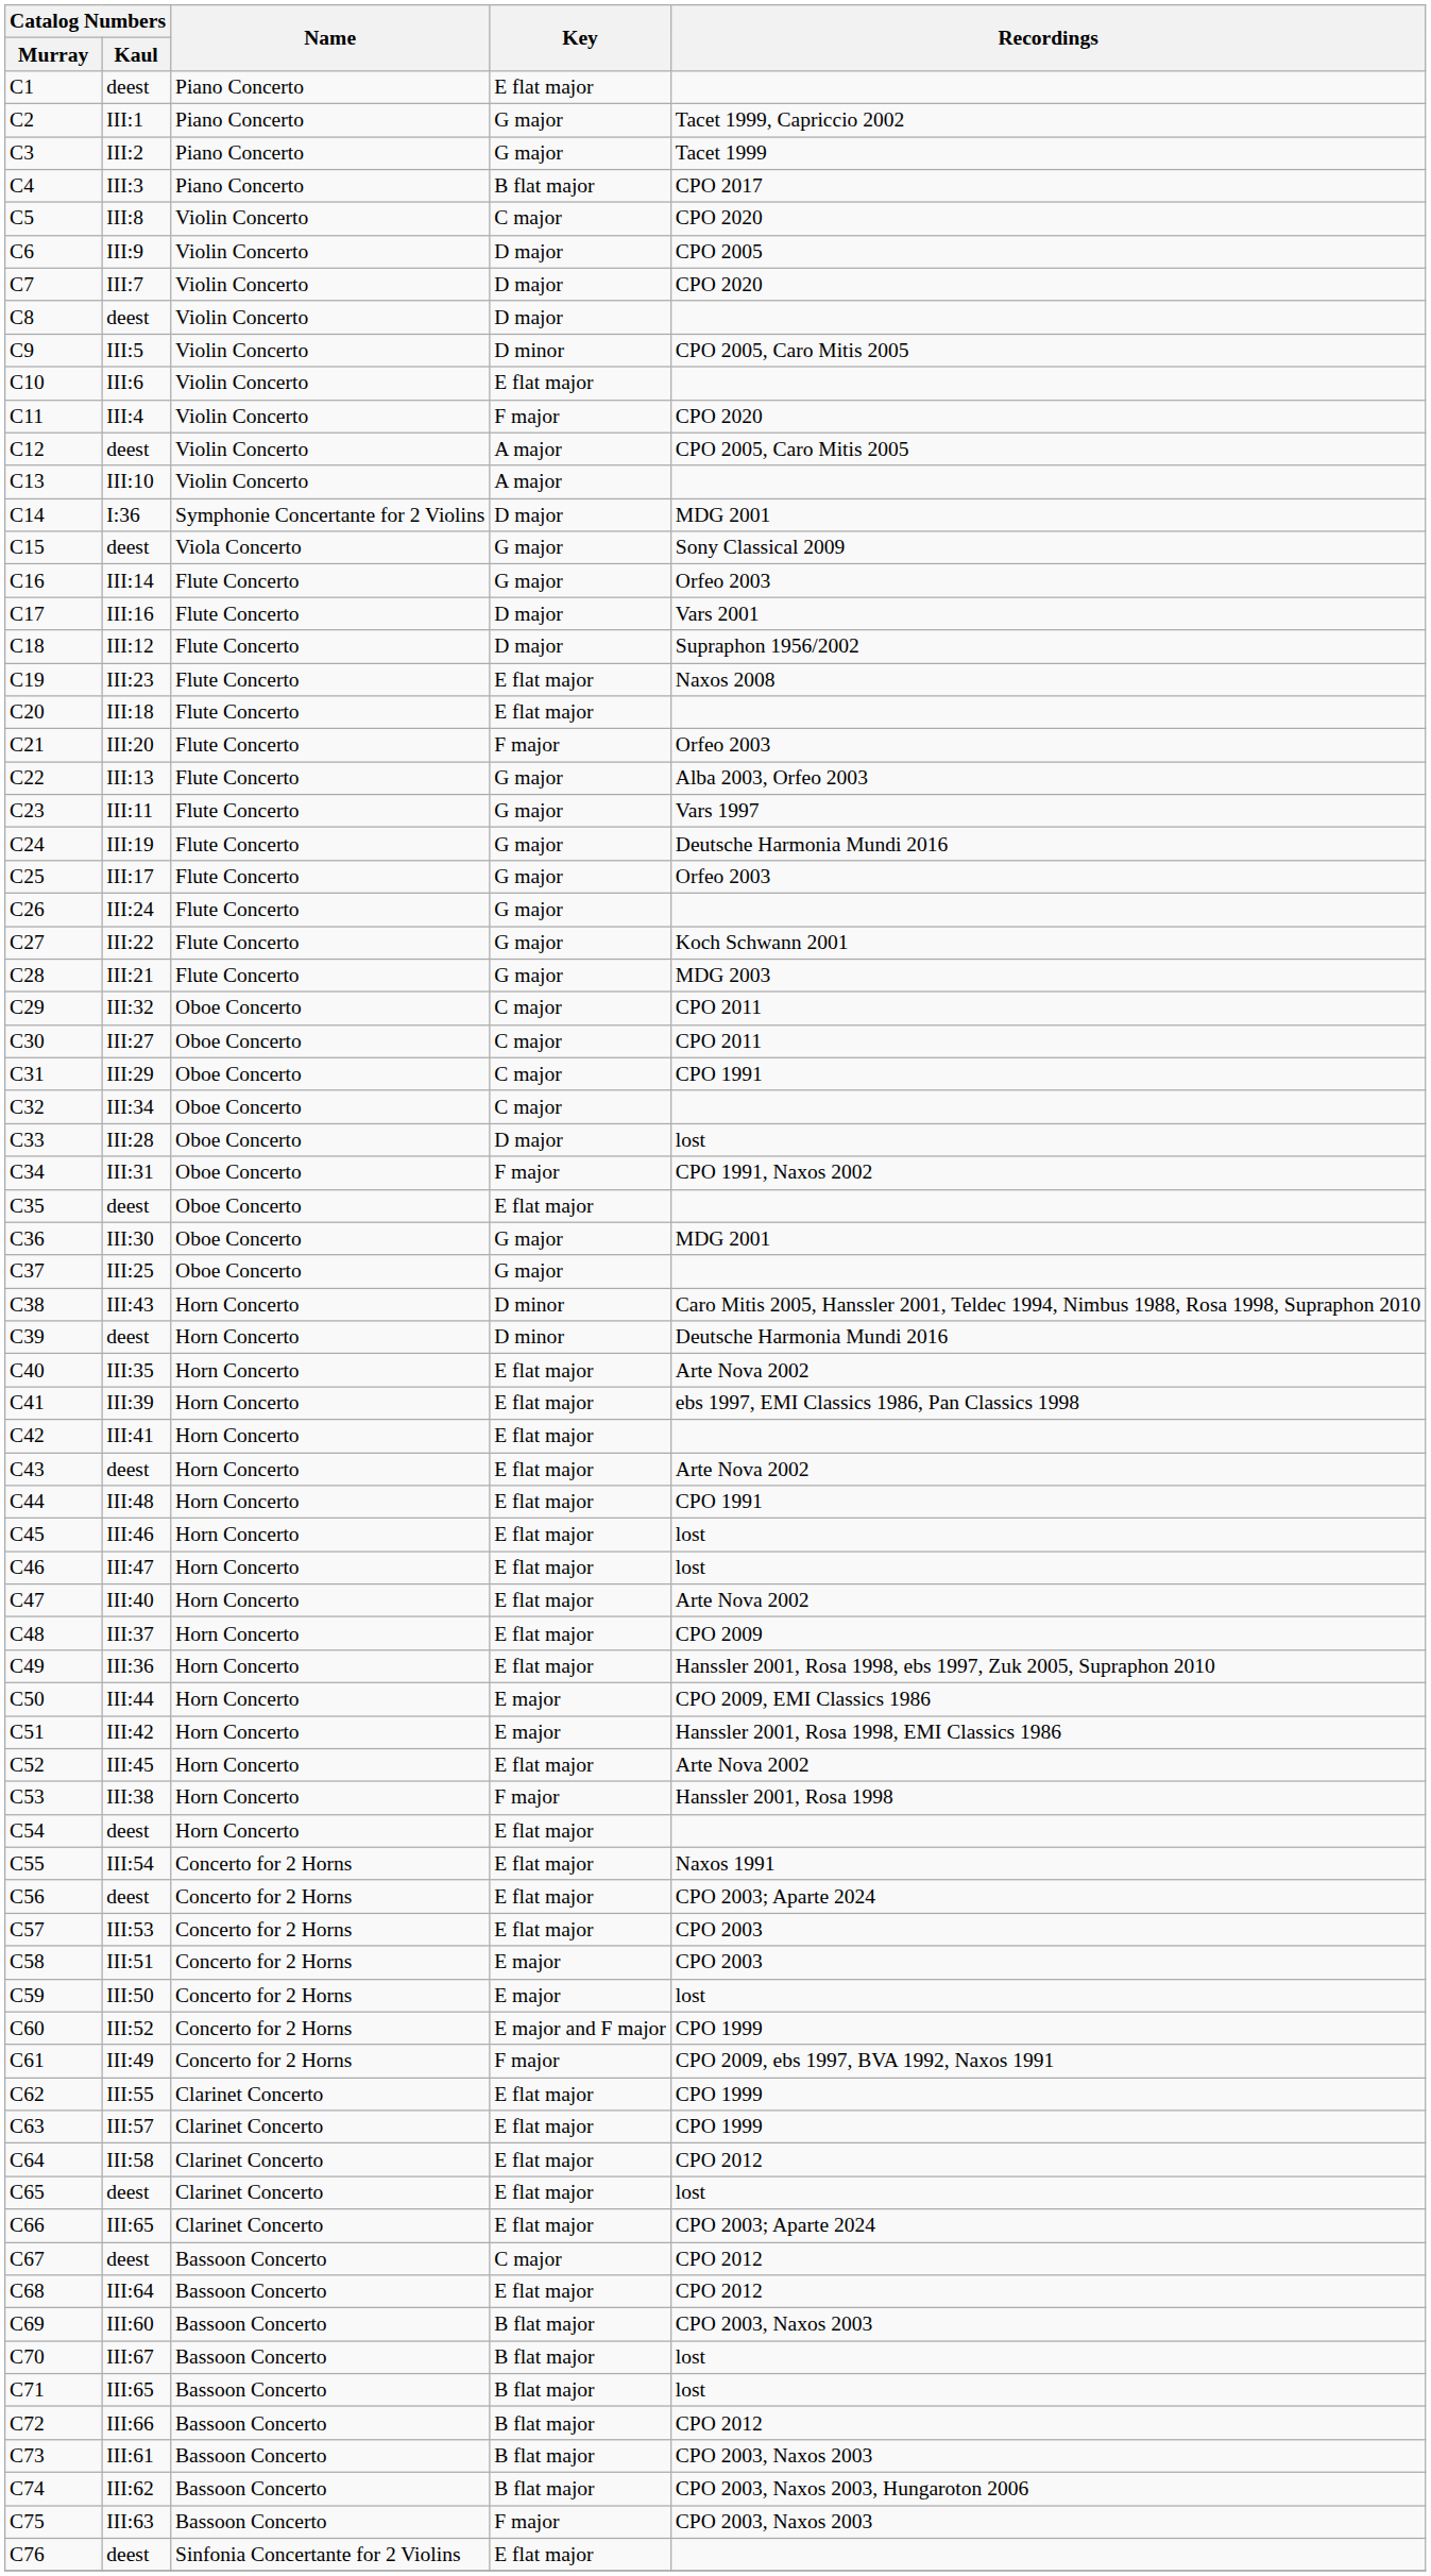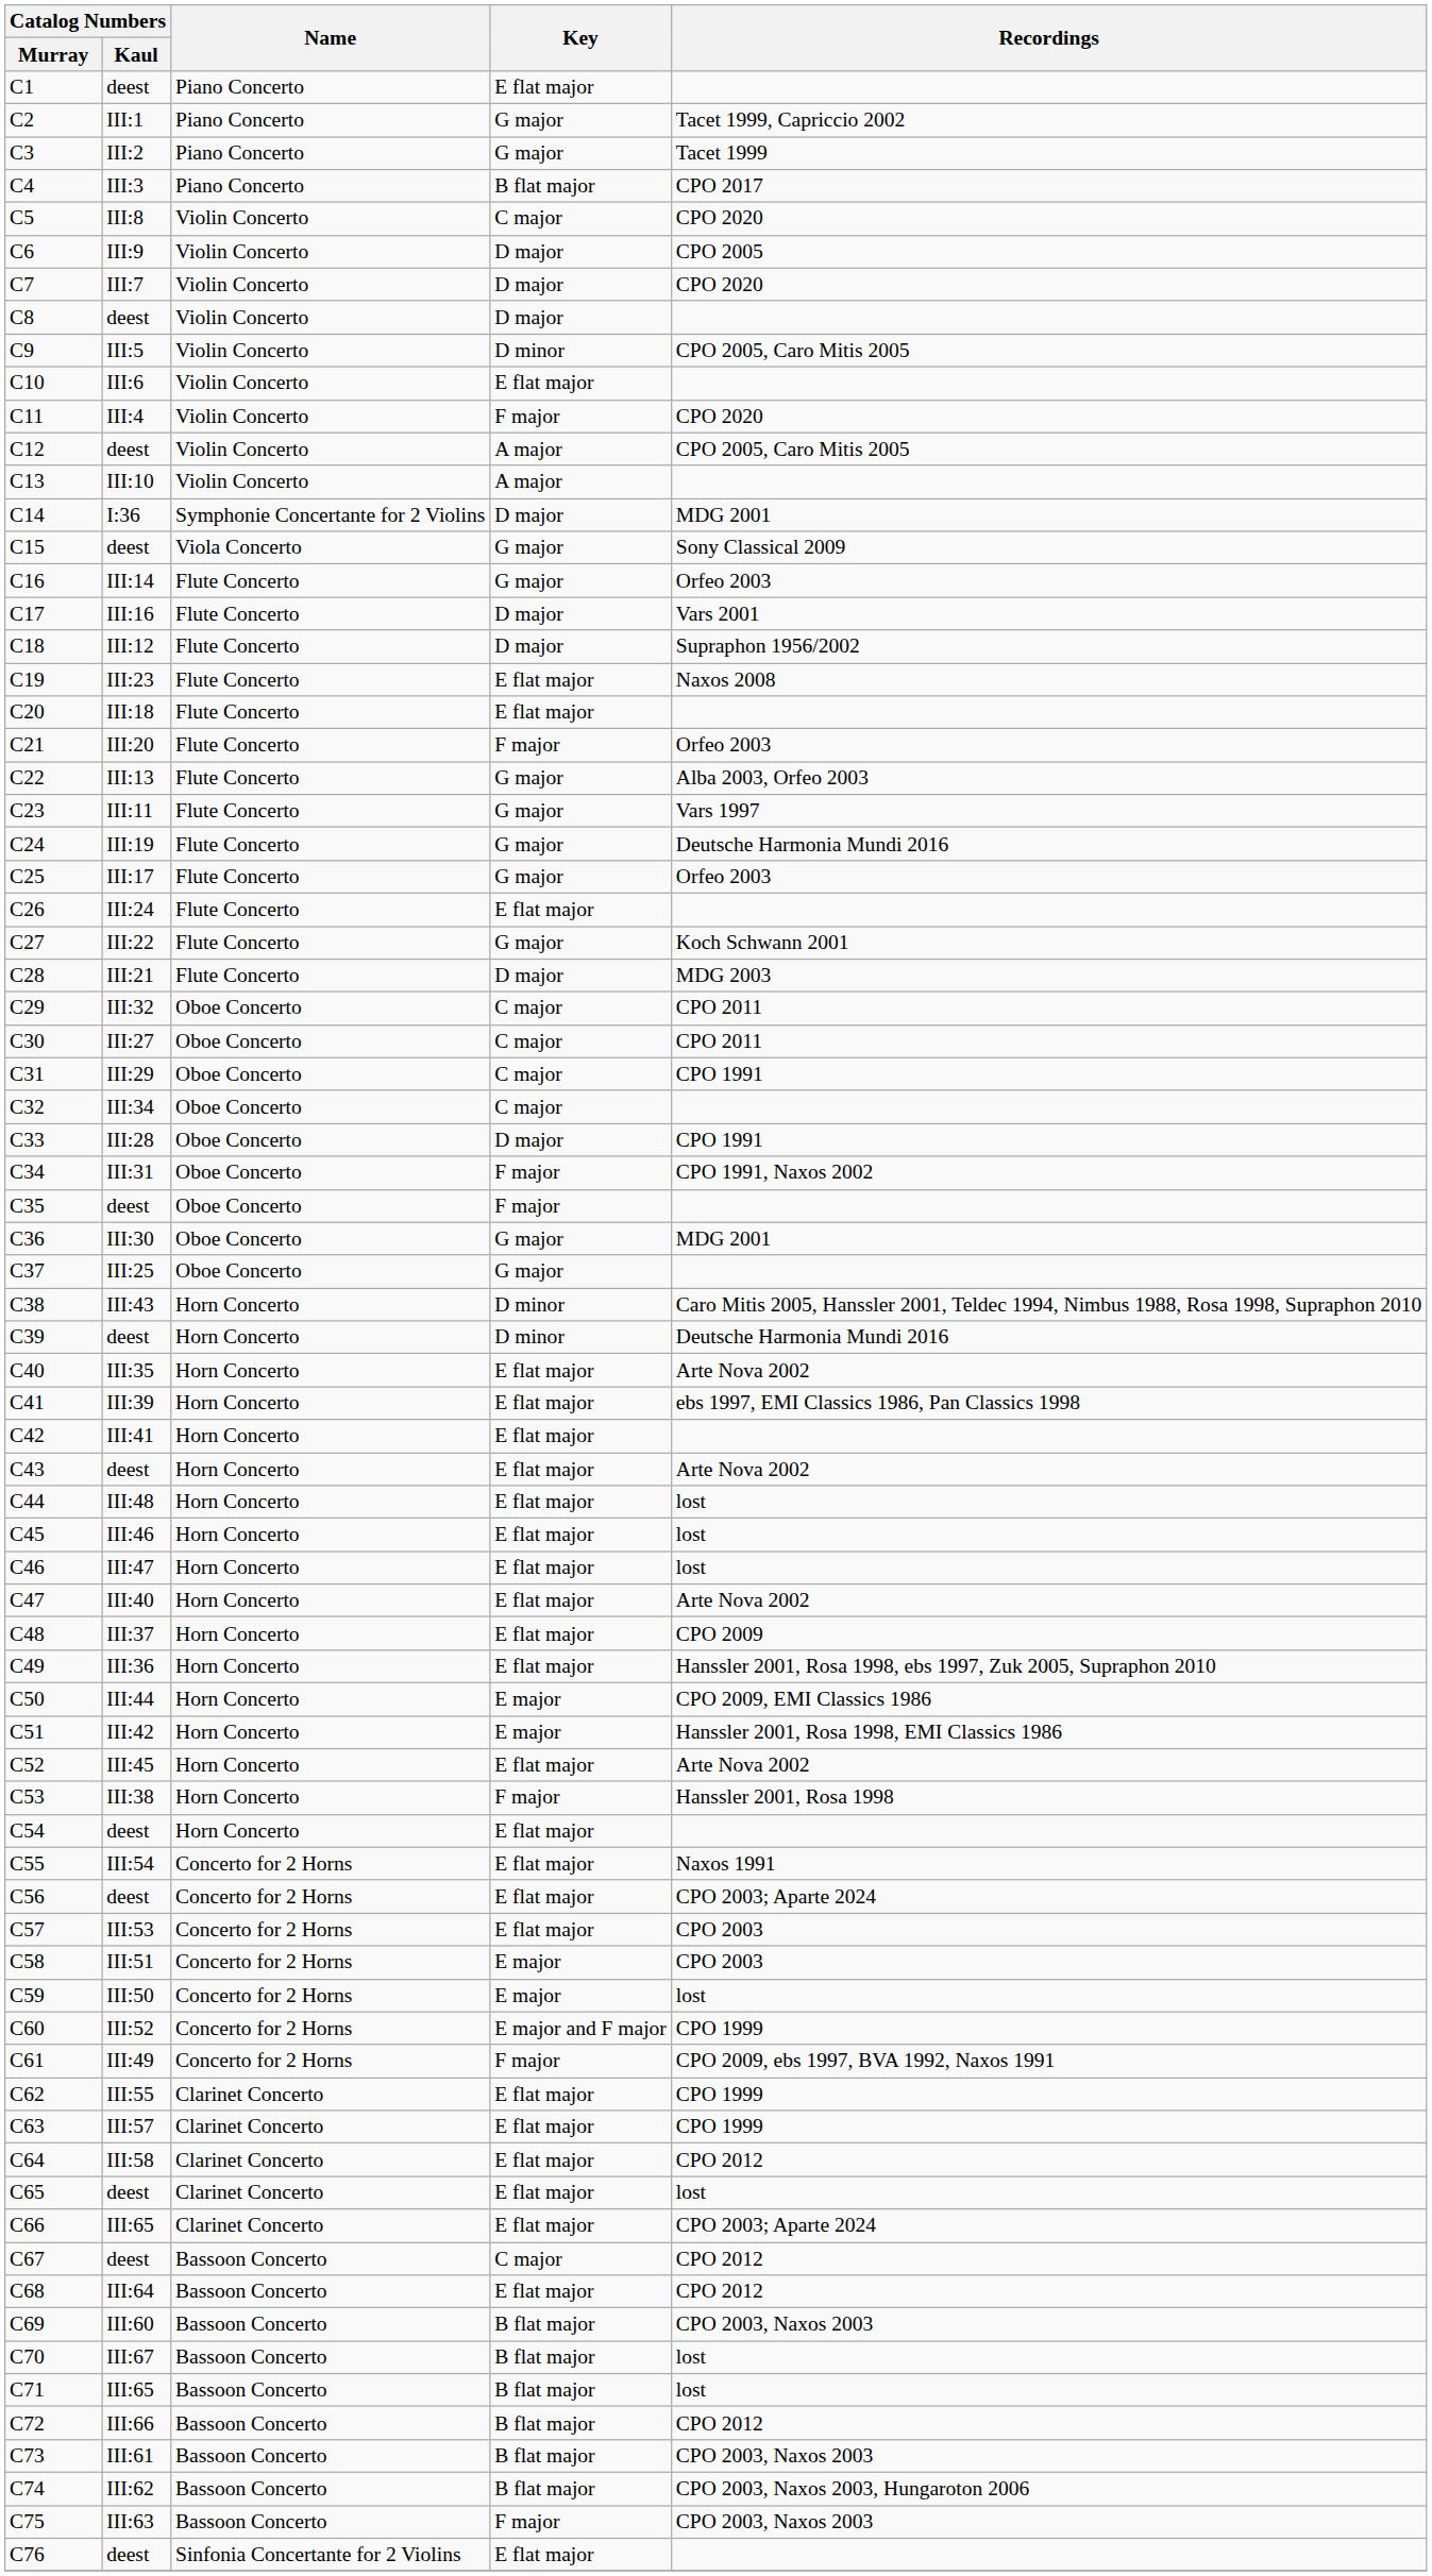C26 | Key: G major -> E flat major
C28 | Key: G major -> D major
C33 | Recordings: lost -> CPO 1991
C35 | Key: E flat major -> F major
C44 | Recordings: CPO 1991 -> lost
